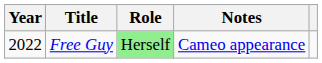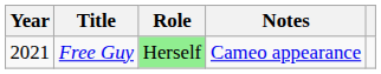Free Guy | Year: 2022 -> 2021
